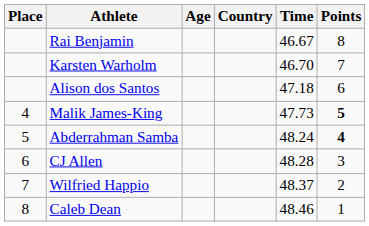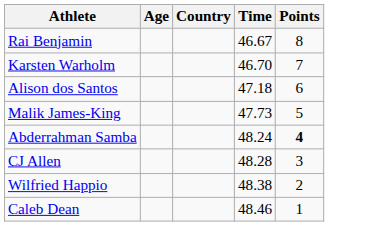- column: Place | 4 | 5 | 6 | 7 | 8
Malik James-King | Points: bold -> normal
Wilfried Happio | Time: 48.37 -> 48.38
